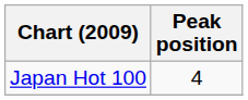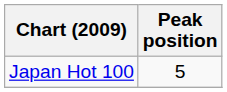Japan Hot 100 | Peak position: 4 -> 5
